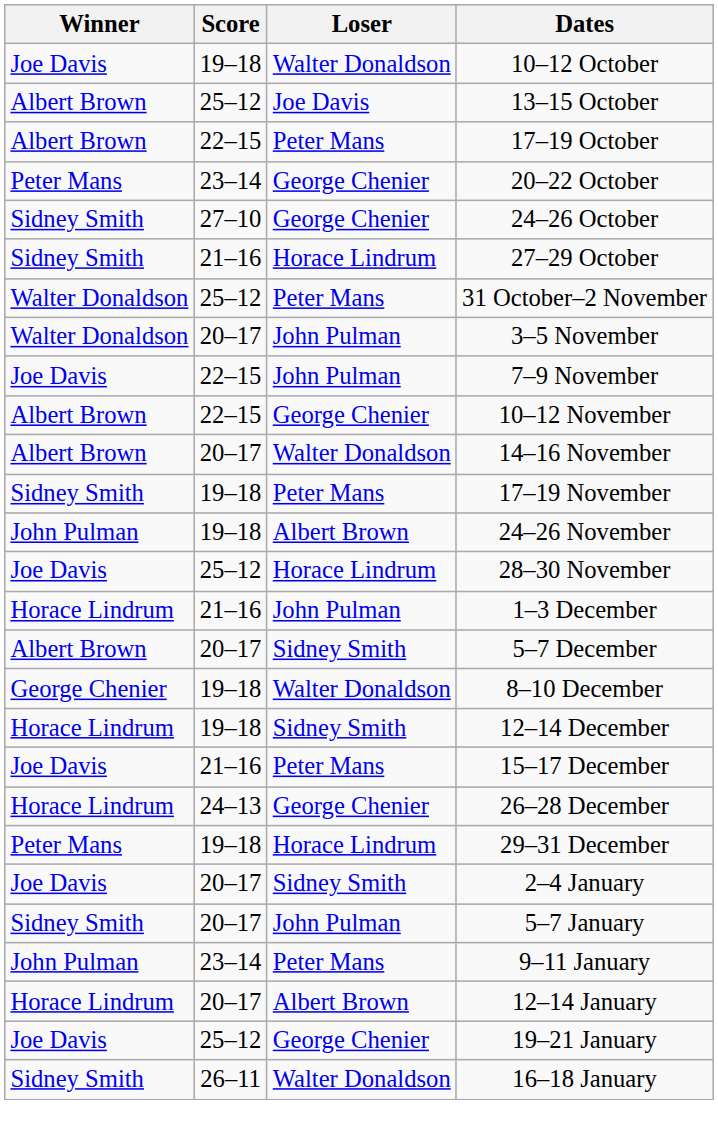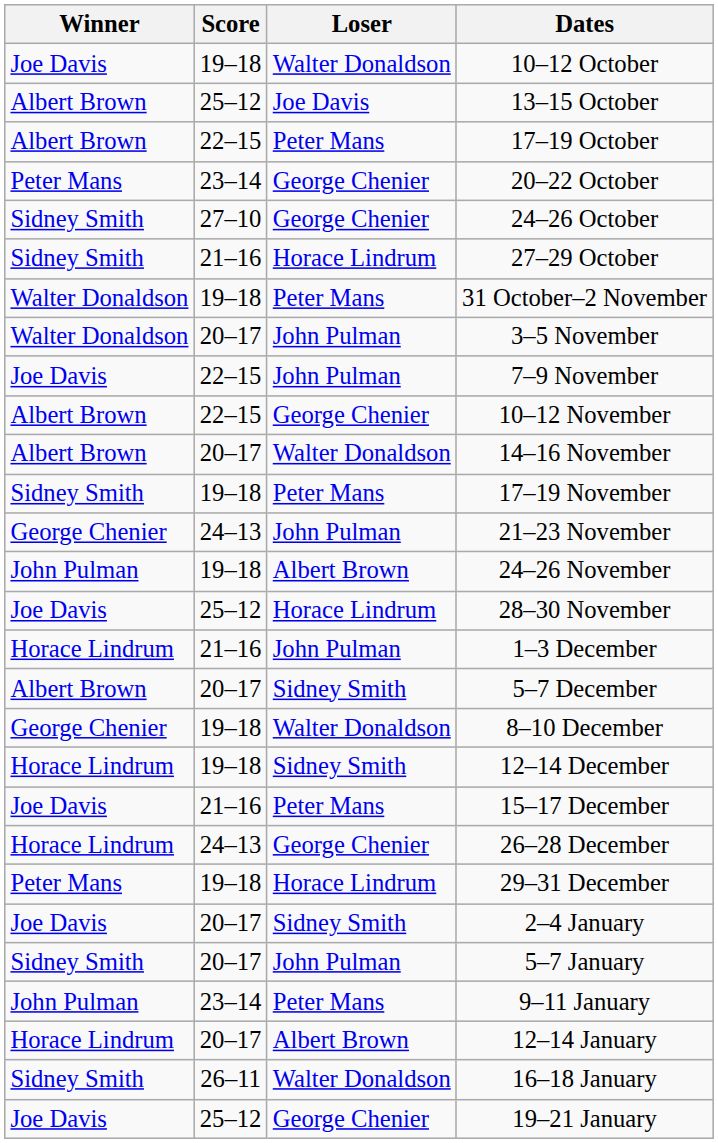31 October–2 November | Score: 25–12 -> 19–18
+ row: George Chenier | 24–13 | John Pulman | 21–23 November
rows swapped: 16–18 January <-> 19–21 January
